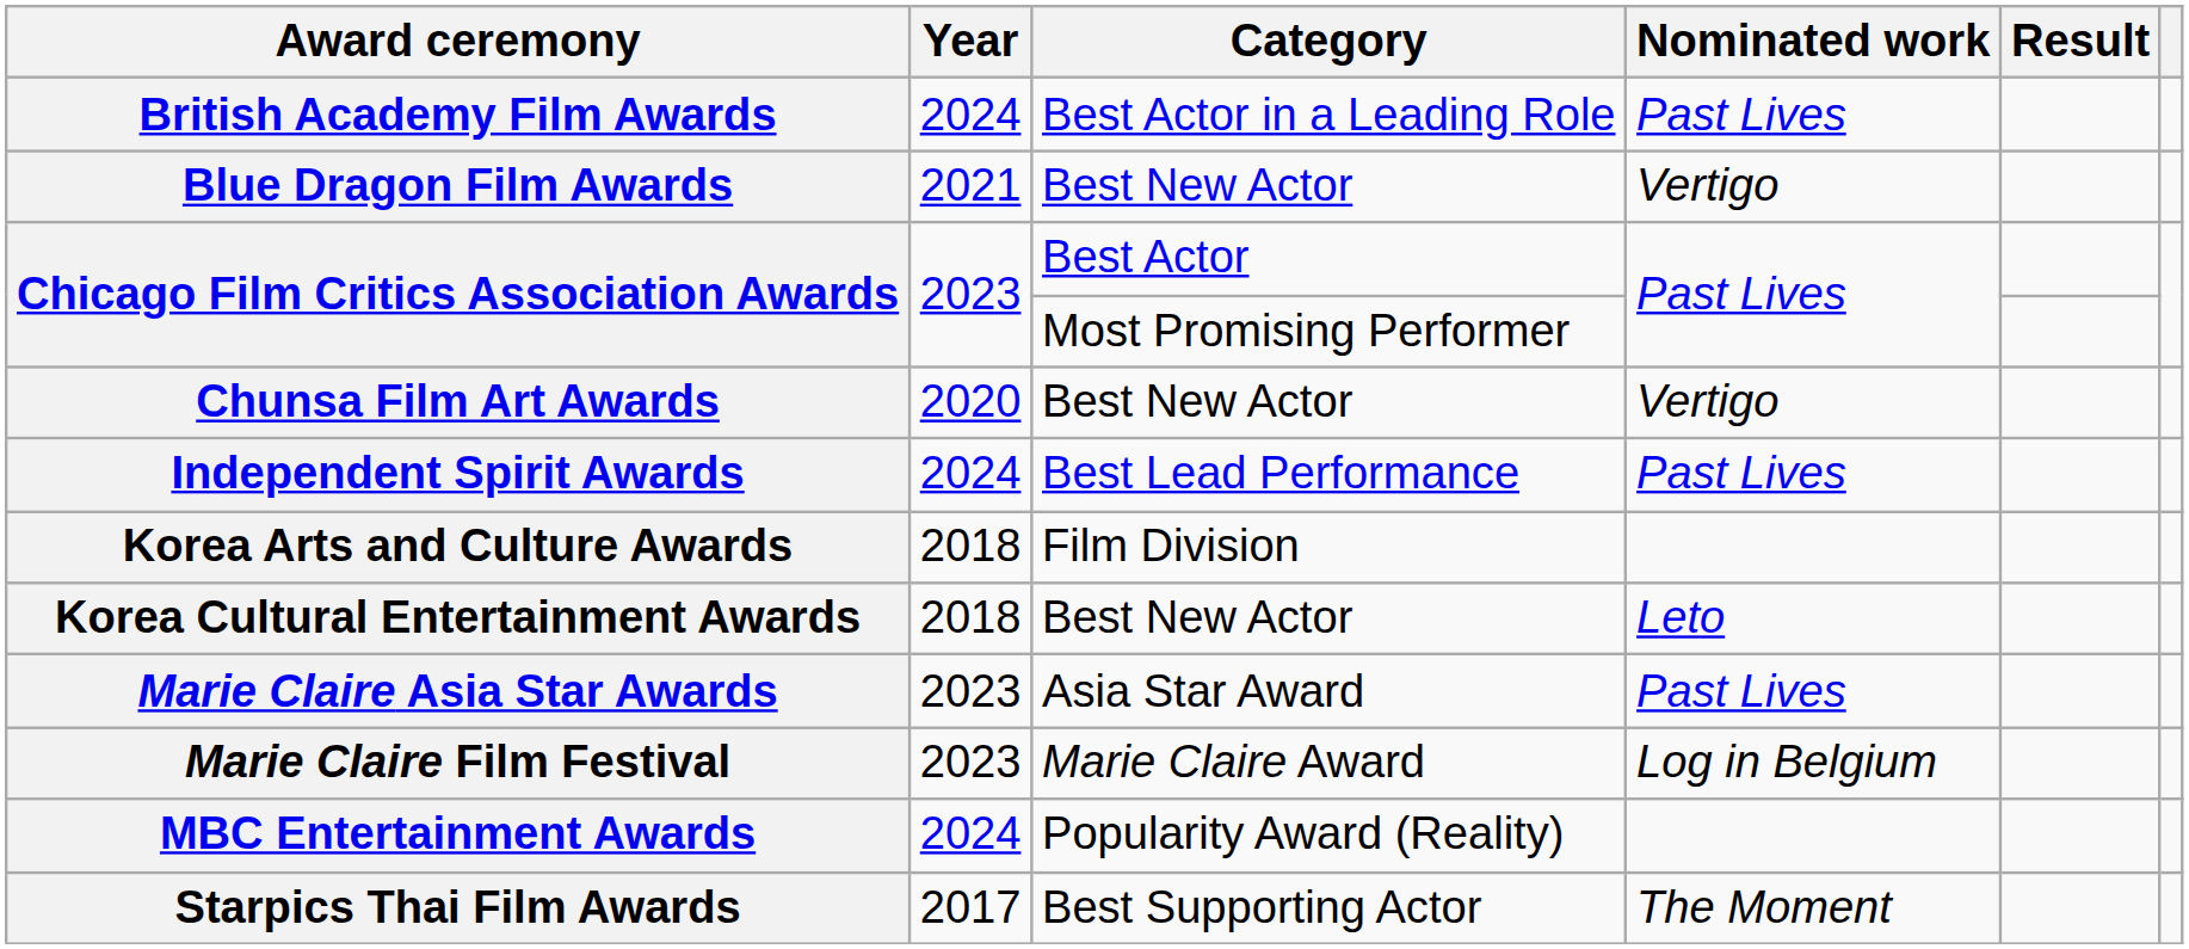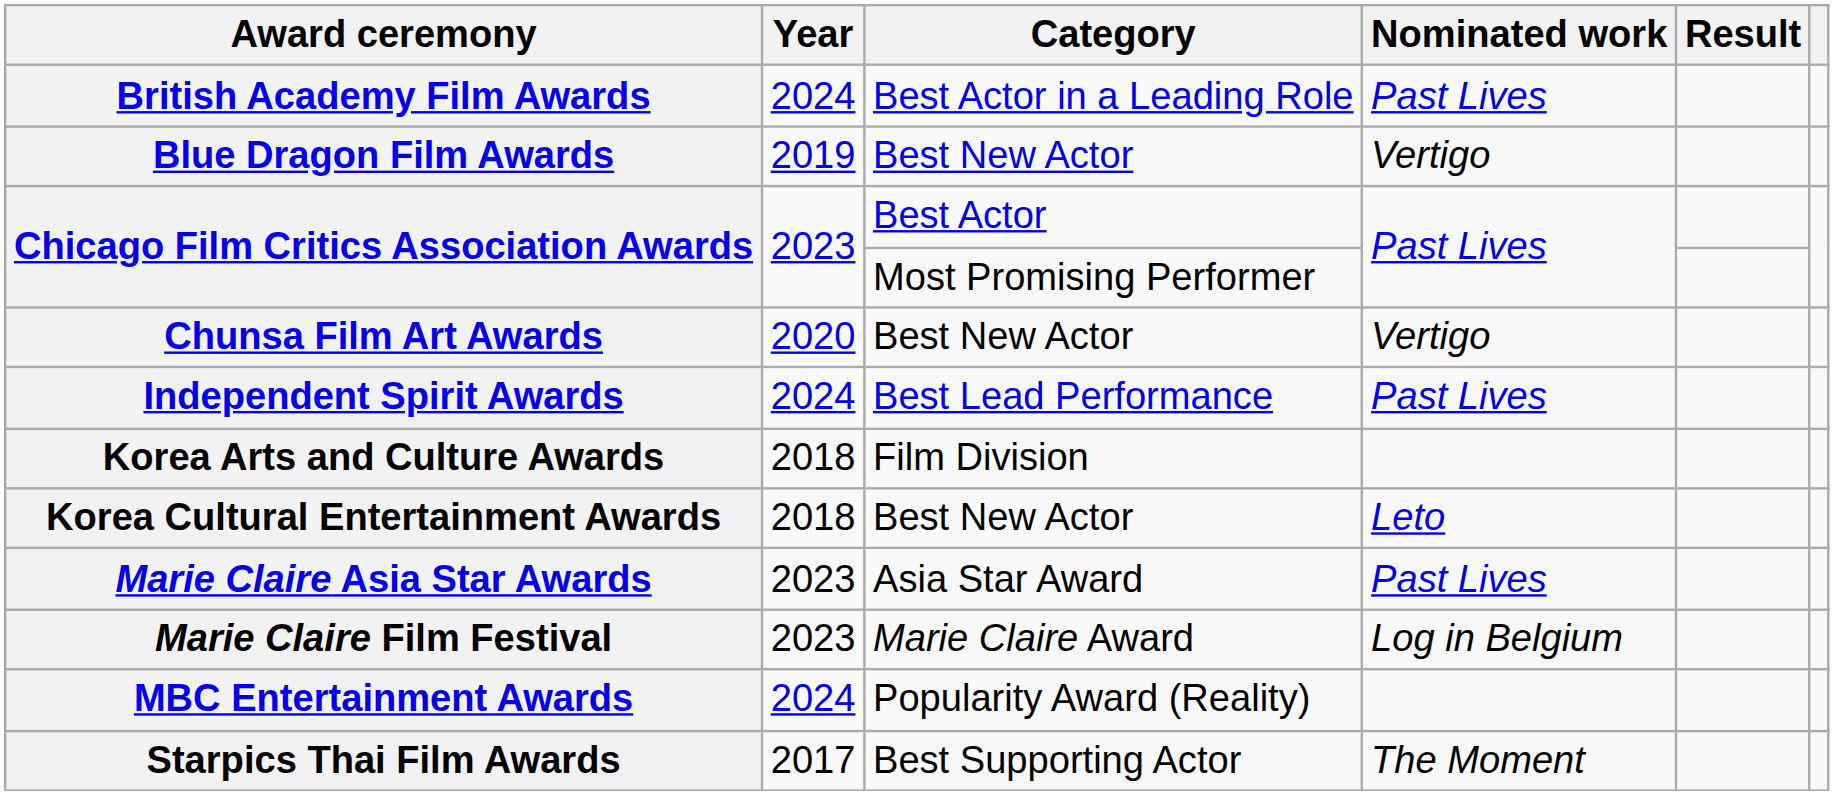Blue Dragon Film Awards | Year: 2021 -> 2019
